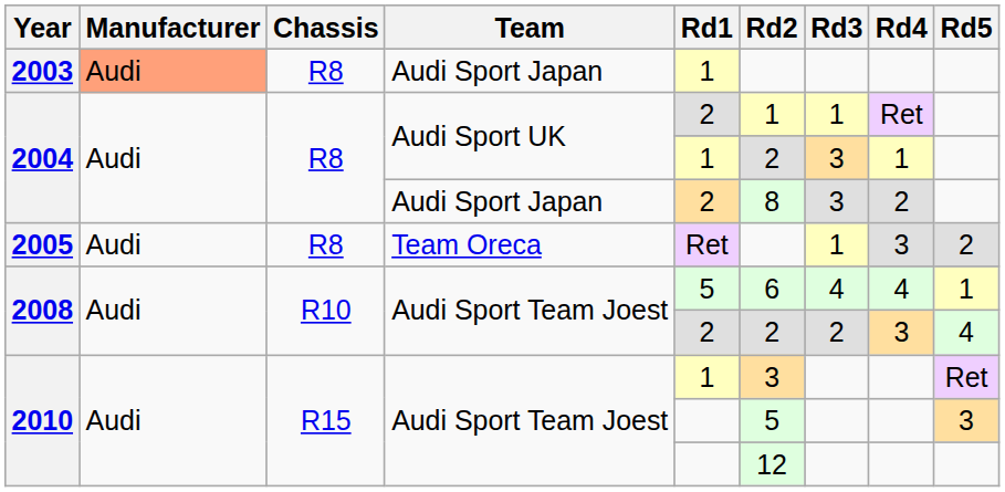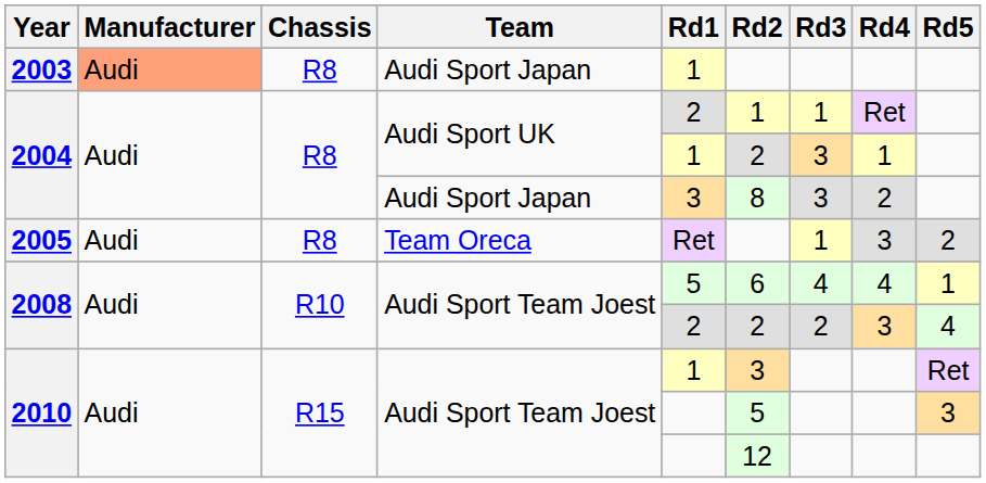2004 / Audi Sport Japan | Rd1: 2 -> 3
